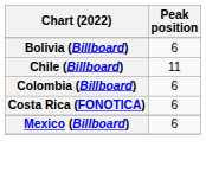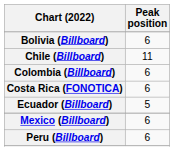+ row: Ecuador (Billboard) | 5
+ row: Peru (Billboard) | 6
